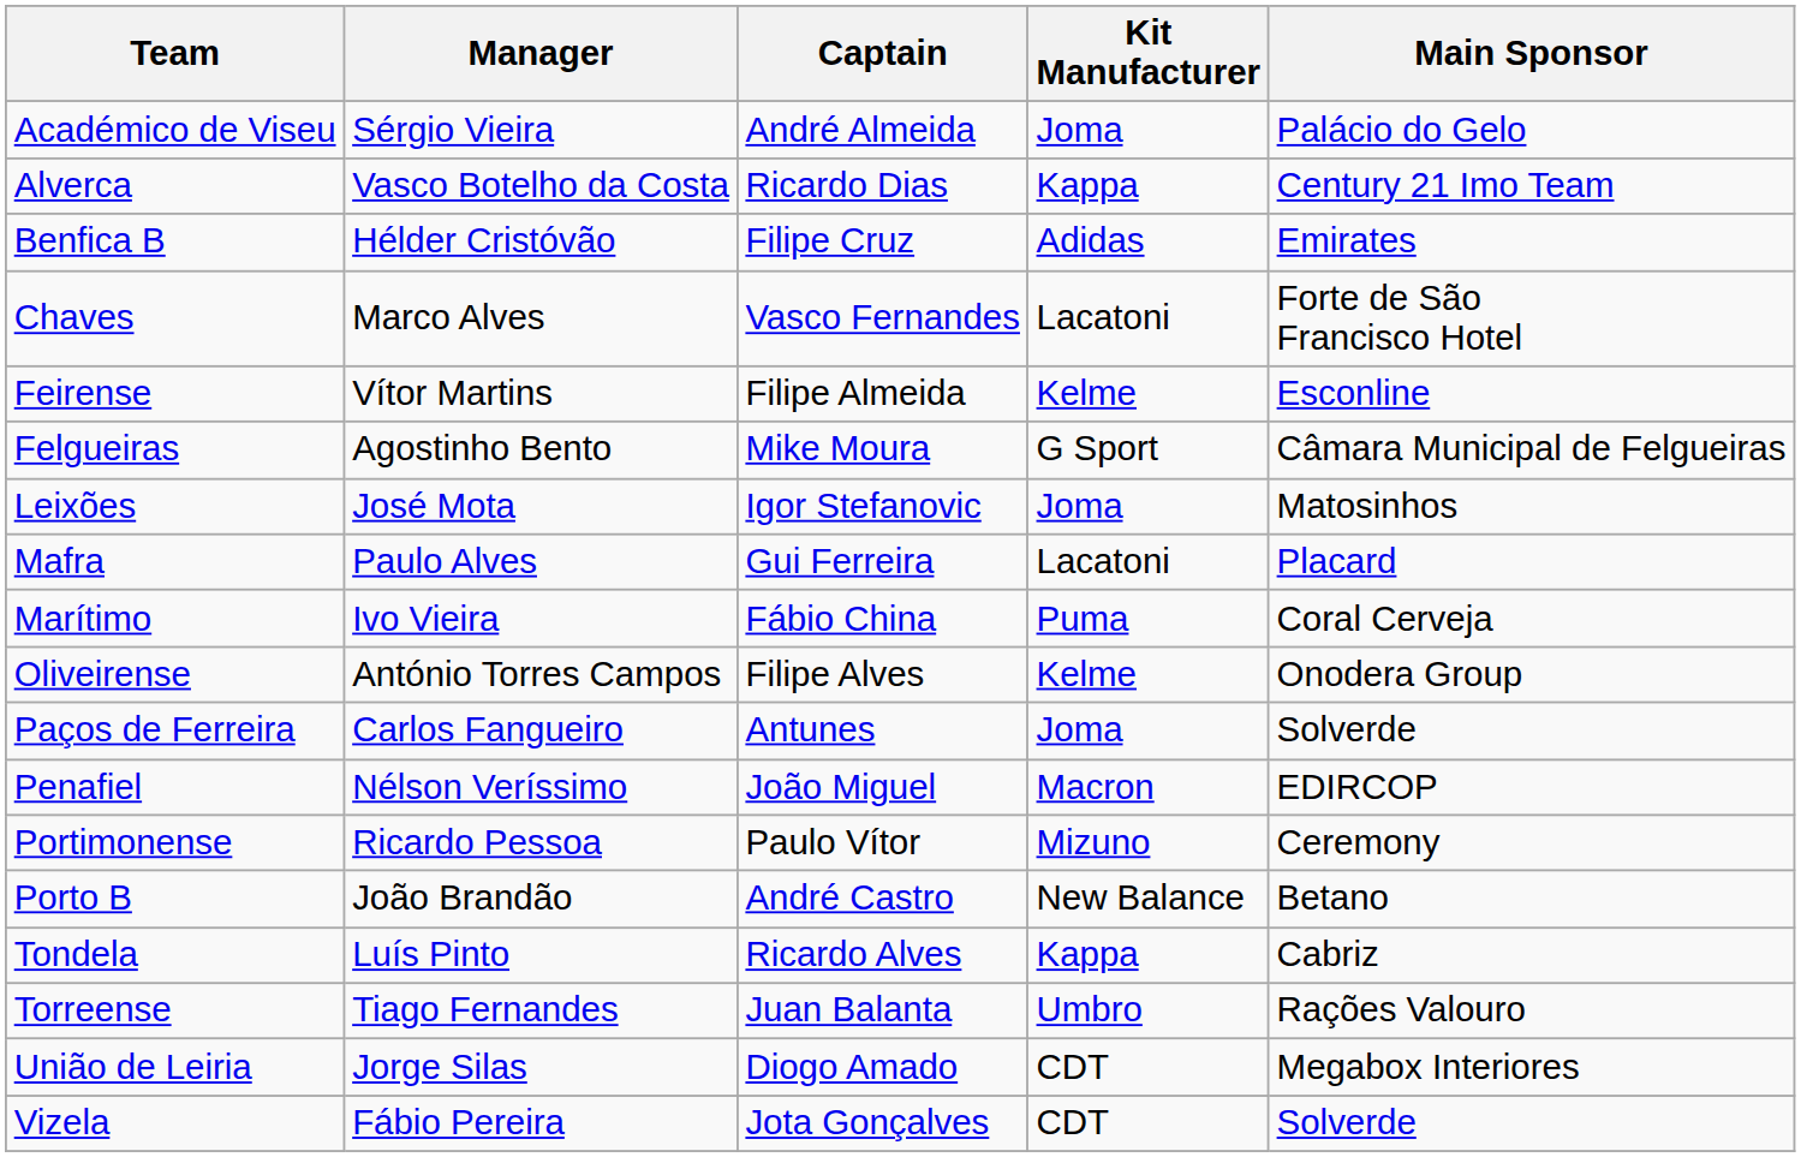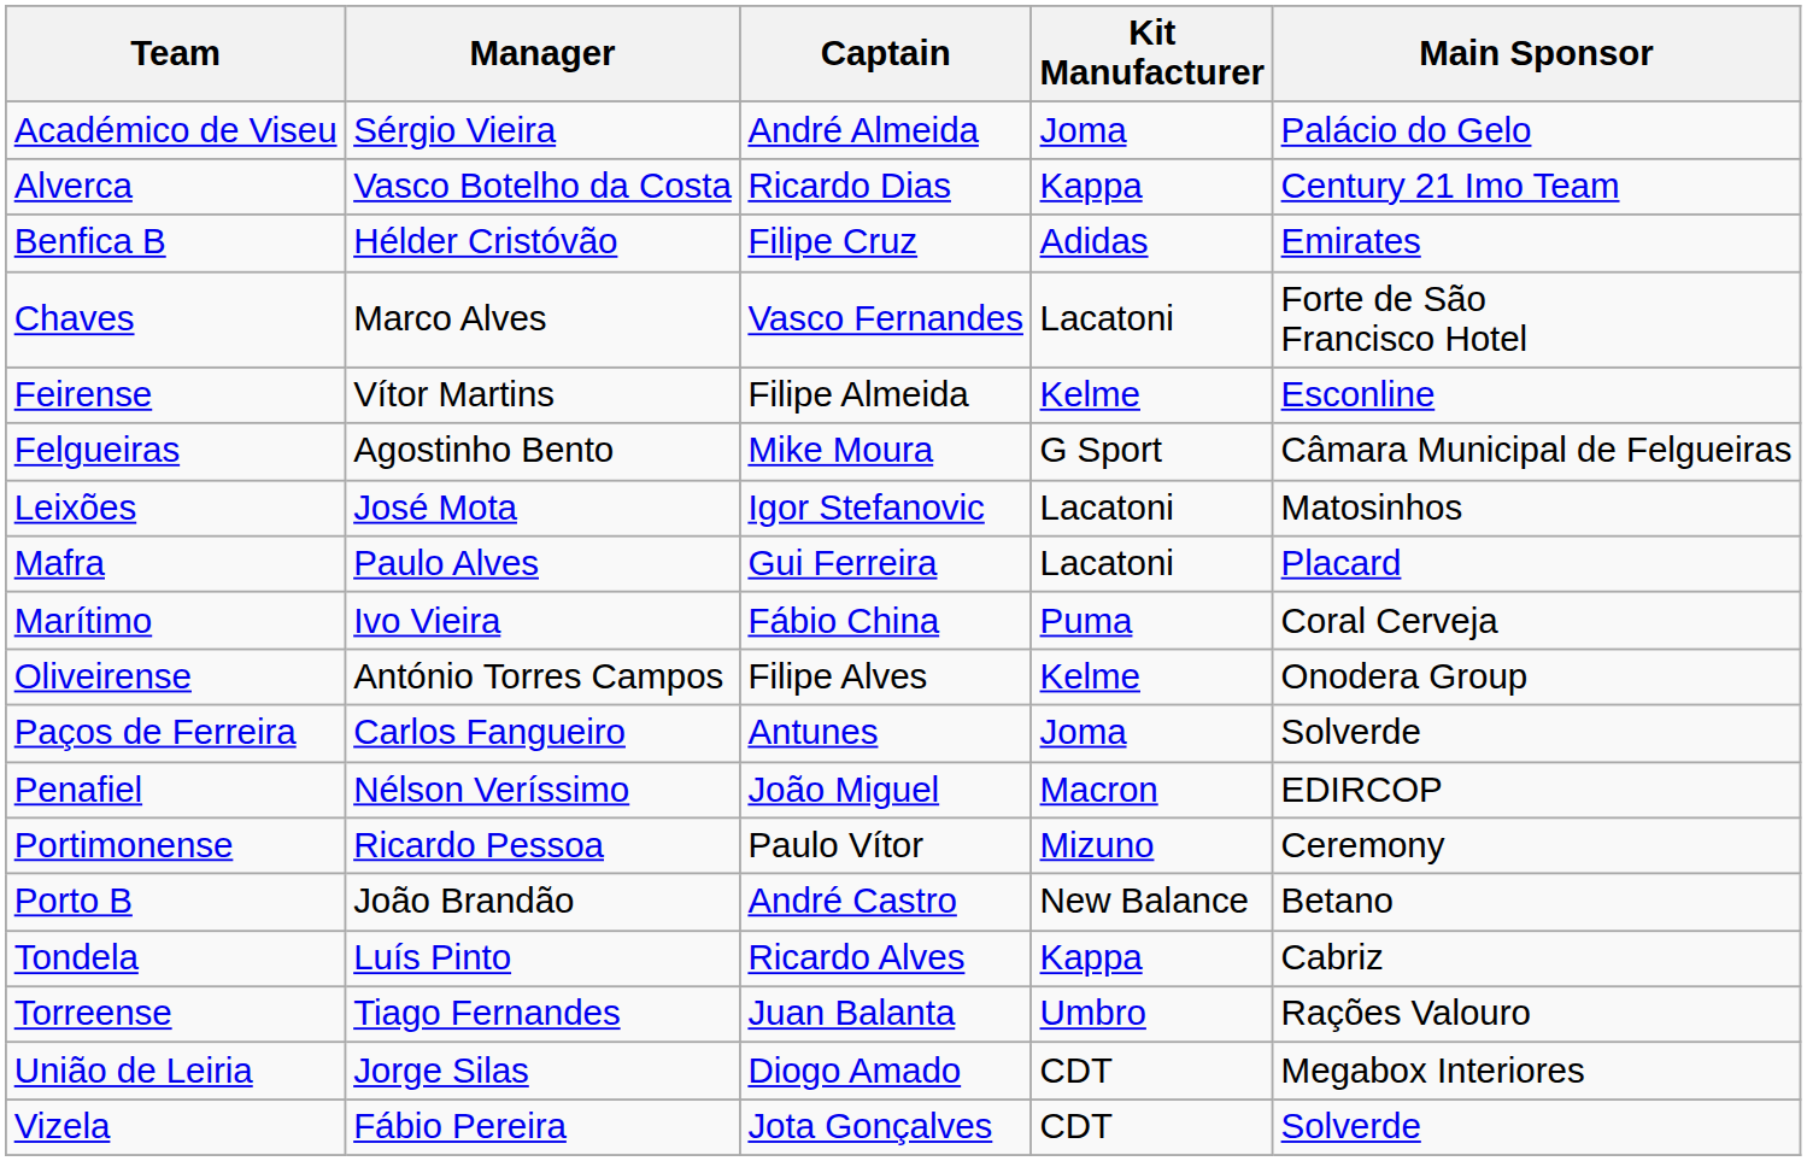Leixões | Kit Manufacturer: Joma -> Lacatoni
